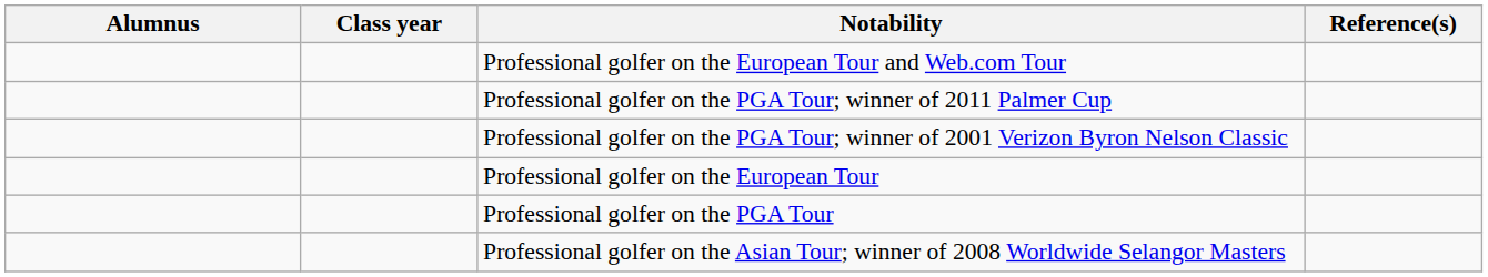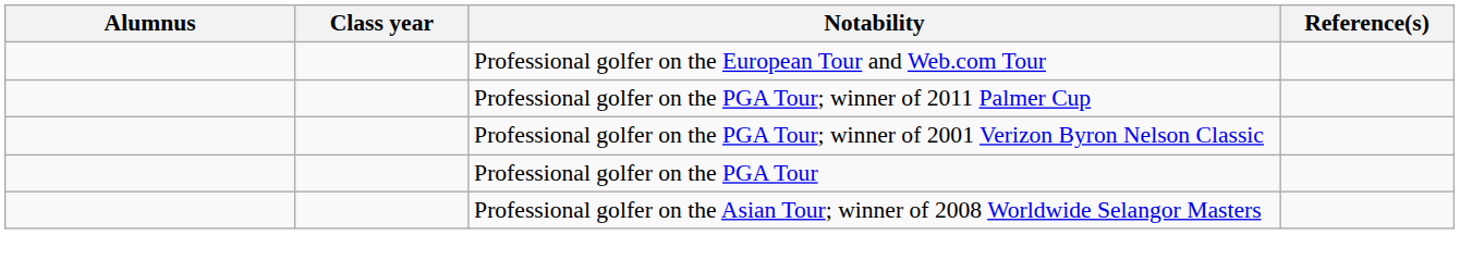- row: Professional golfer on the European Tour
